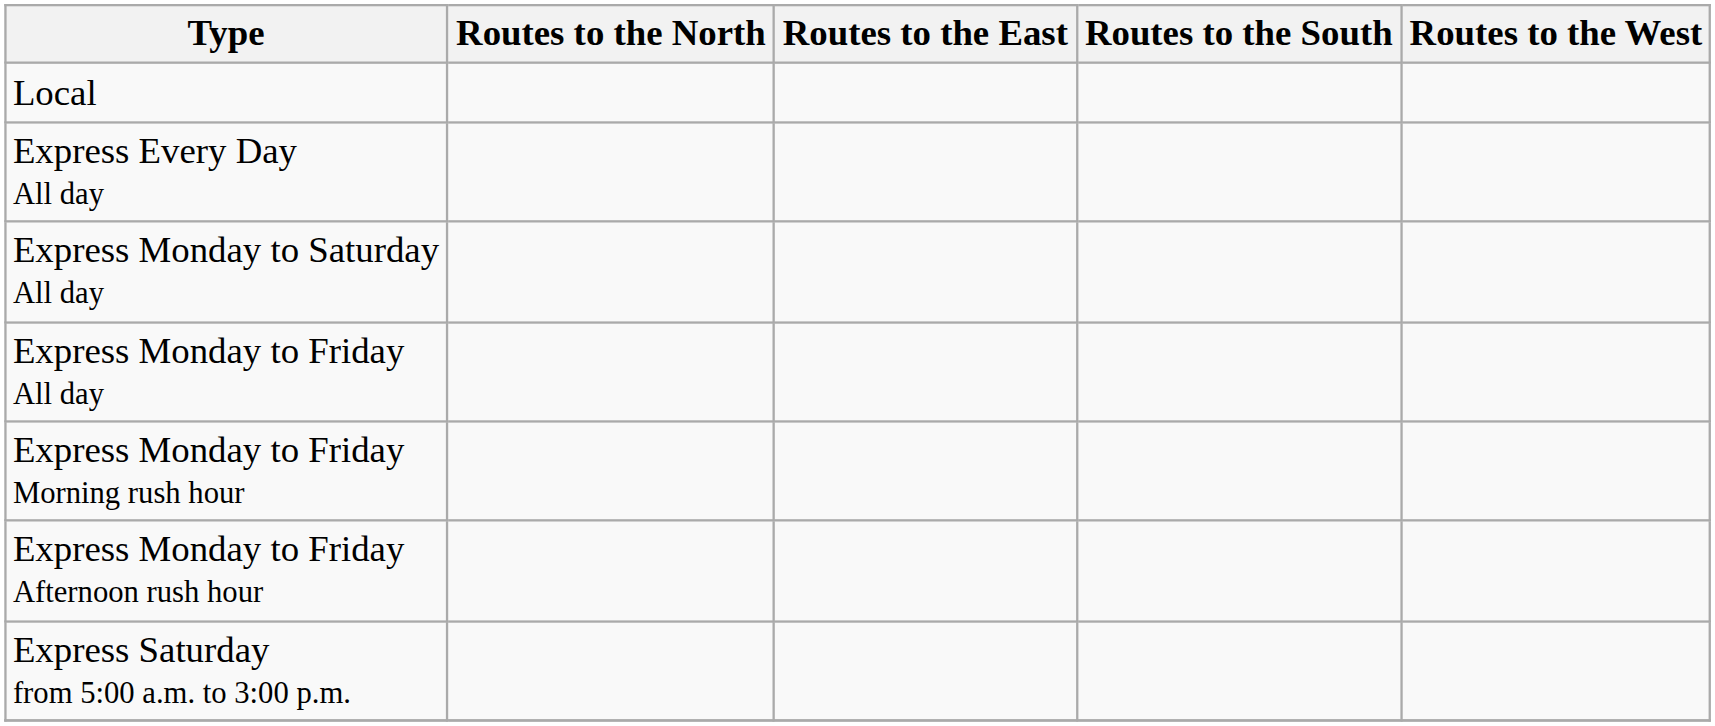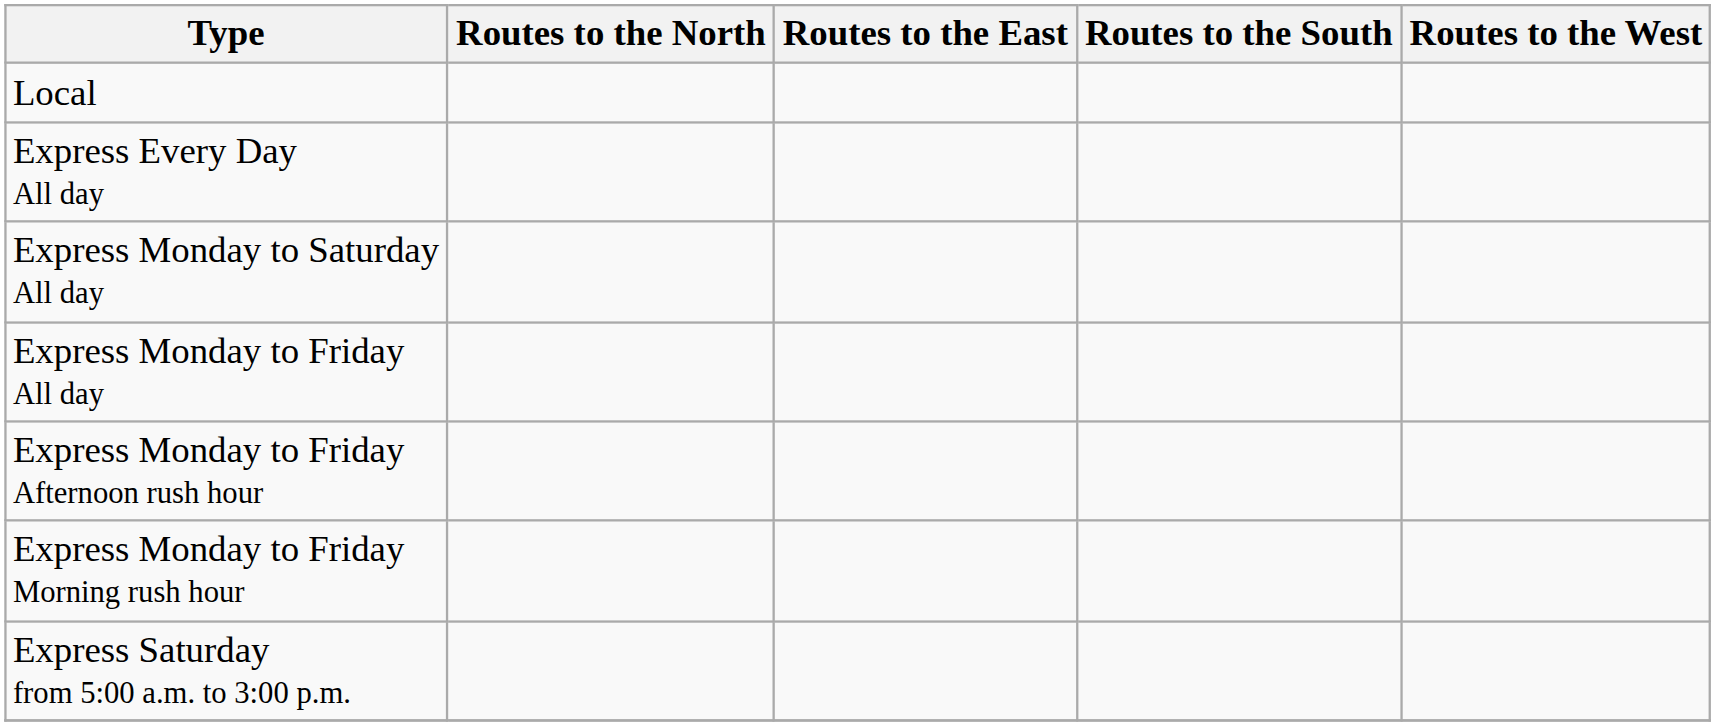rows swapped: Express Monday to Friday Morning rush hour <-> Express Monday to Friday Afternoon rush hour
